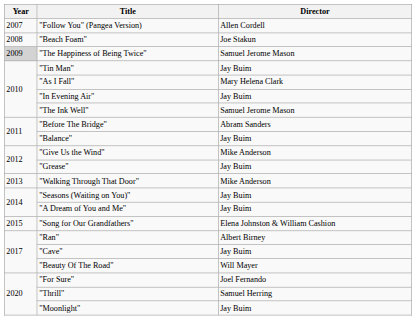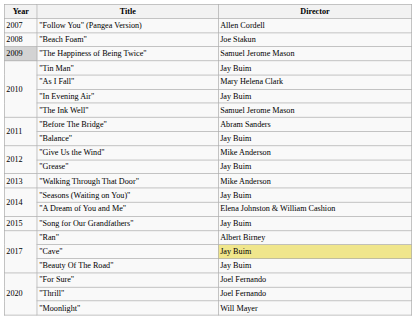"A Dream of You and Me" | Director: Jay Buim -> Elena Johnston & William Cashion
"Song for Our Grandfathers" | Director: Elena Johnston & William Cashion -> Jay Buim
"Cave" | Director: no background -> khaki background
"Beauty Of The Road" | Director: Will Mayer -> Jay Buim
"Thrill" | Director: Samuel Herring -> Joel Fernando
"Moonlight" | Director: Jay Buim -> Will Mayer
